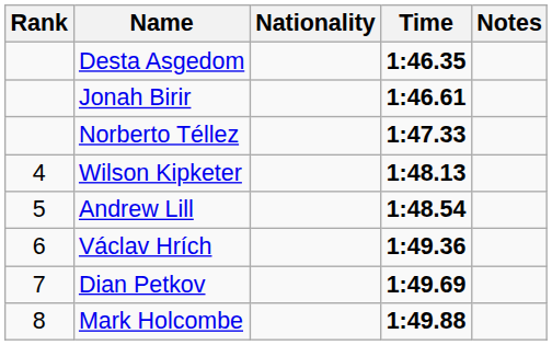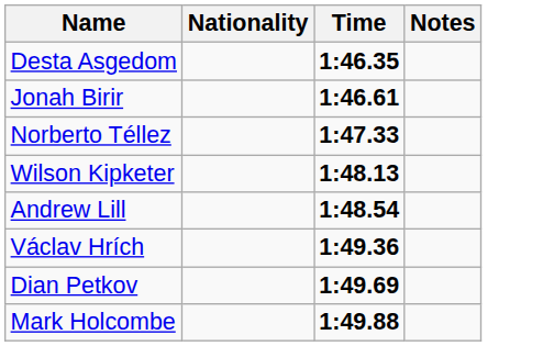- column: Rank | 4 | 5 | 6 | 7 | 8
